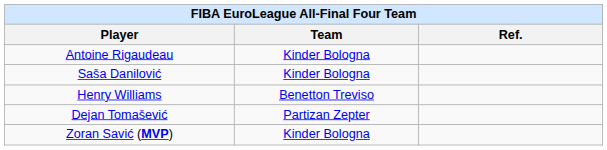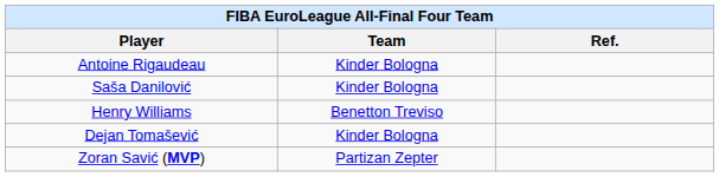Dejan Tomašević | Team: Partizan Zepter -> Kinder Bologna
Zoran Savić (MVP) | Team: Kinder Bologna -> Partizan Zepter
